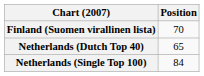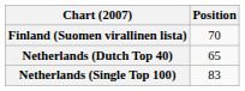Netherlands (Single Top 100) | Position: 84 -> 83
